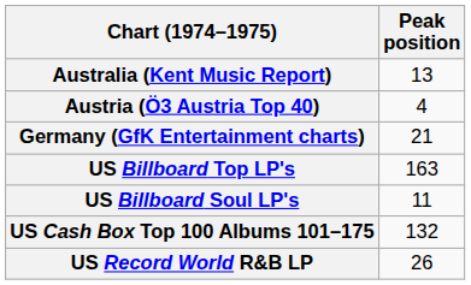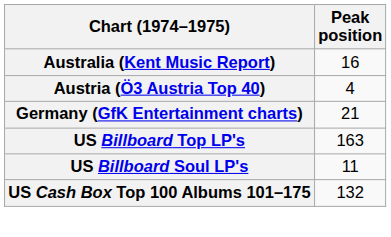Australia (Kent Music Report) | Peak position: 13 -> 16
- row: US Record World R&B LP | 26
